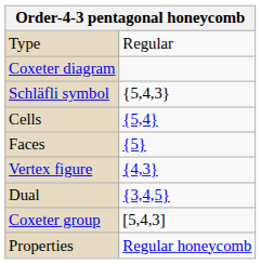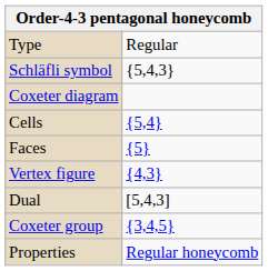rows swapped: Schläfli symbol <-> Coxeter diagram
Dual | column 2: {3,4,5} -> [5,4,3]
Coxeter group | column 2: [5,4,3] -> {3,4,5}
